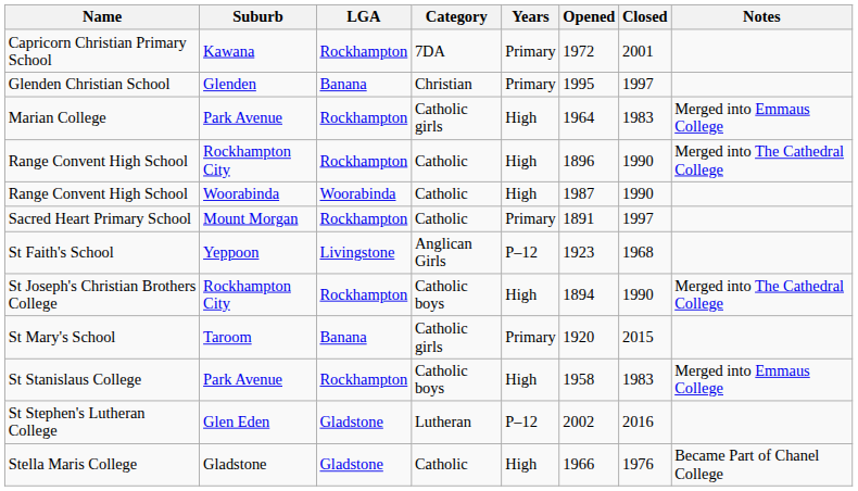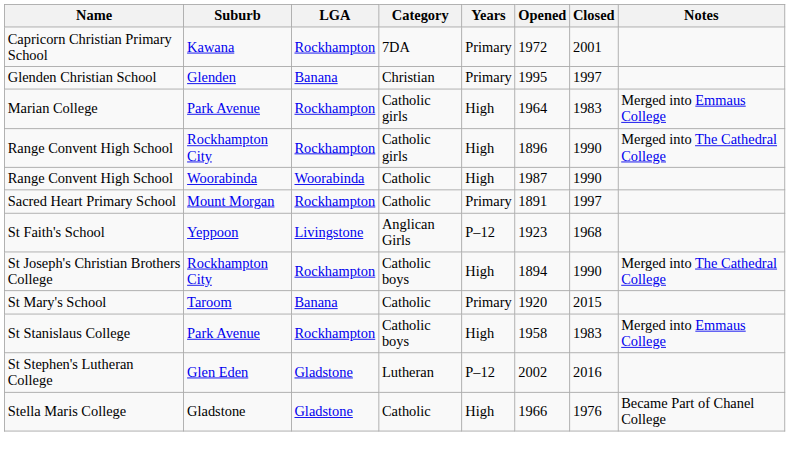Range Convent High School / Rockhampton City | Category: Catholic -> Catholic girls
St Mary's School | Category: Catholic girls -> Catholic
